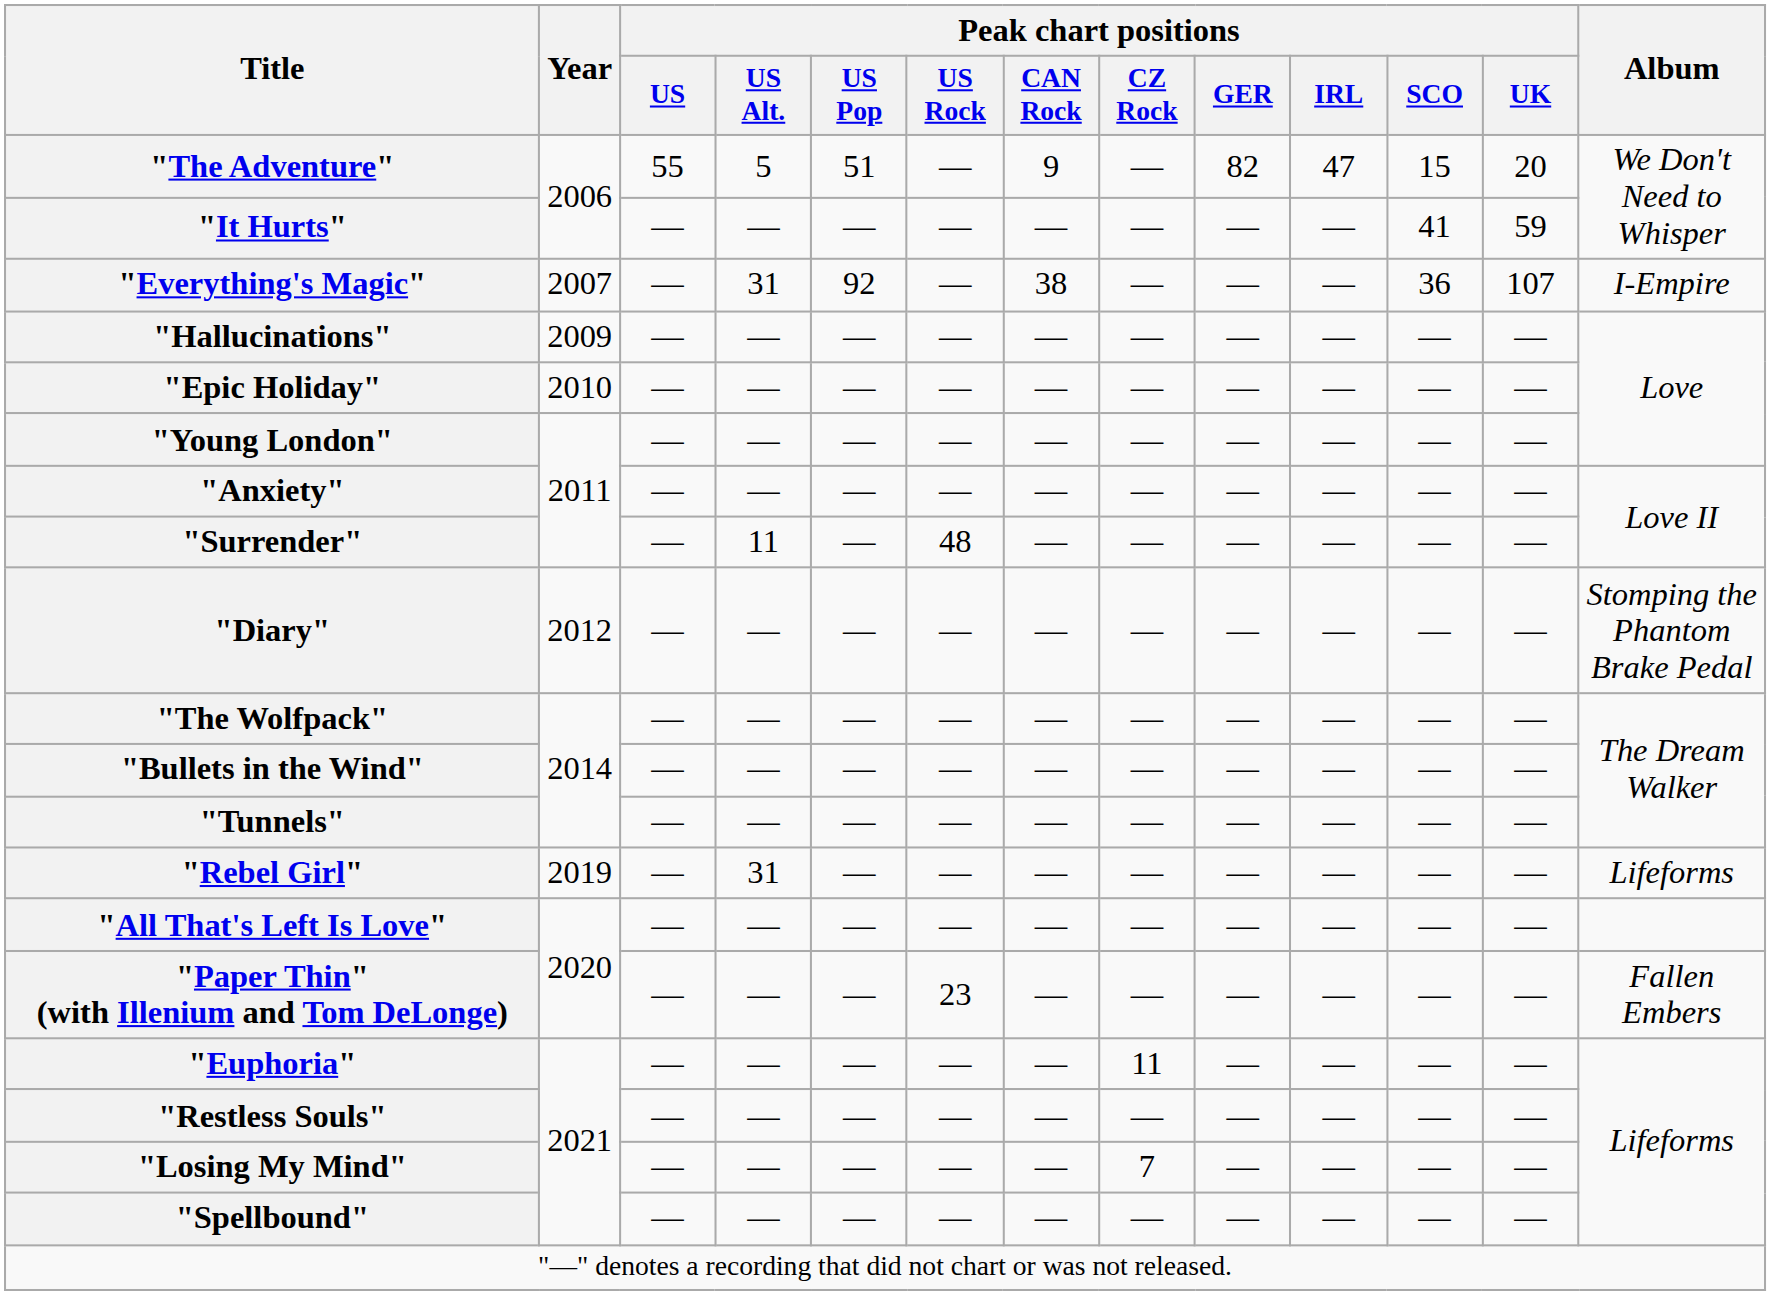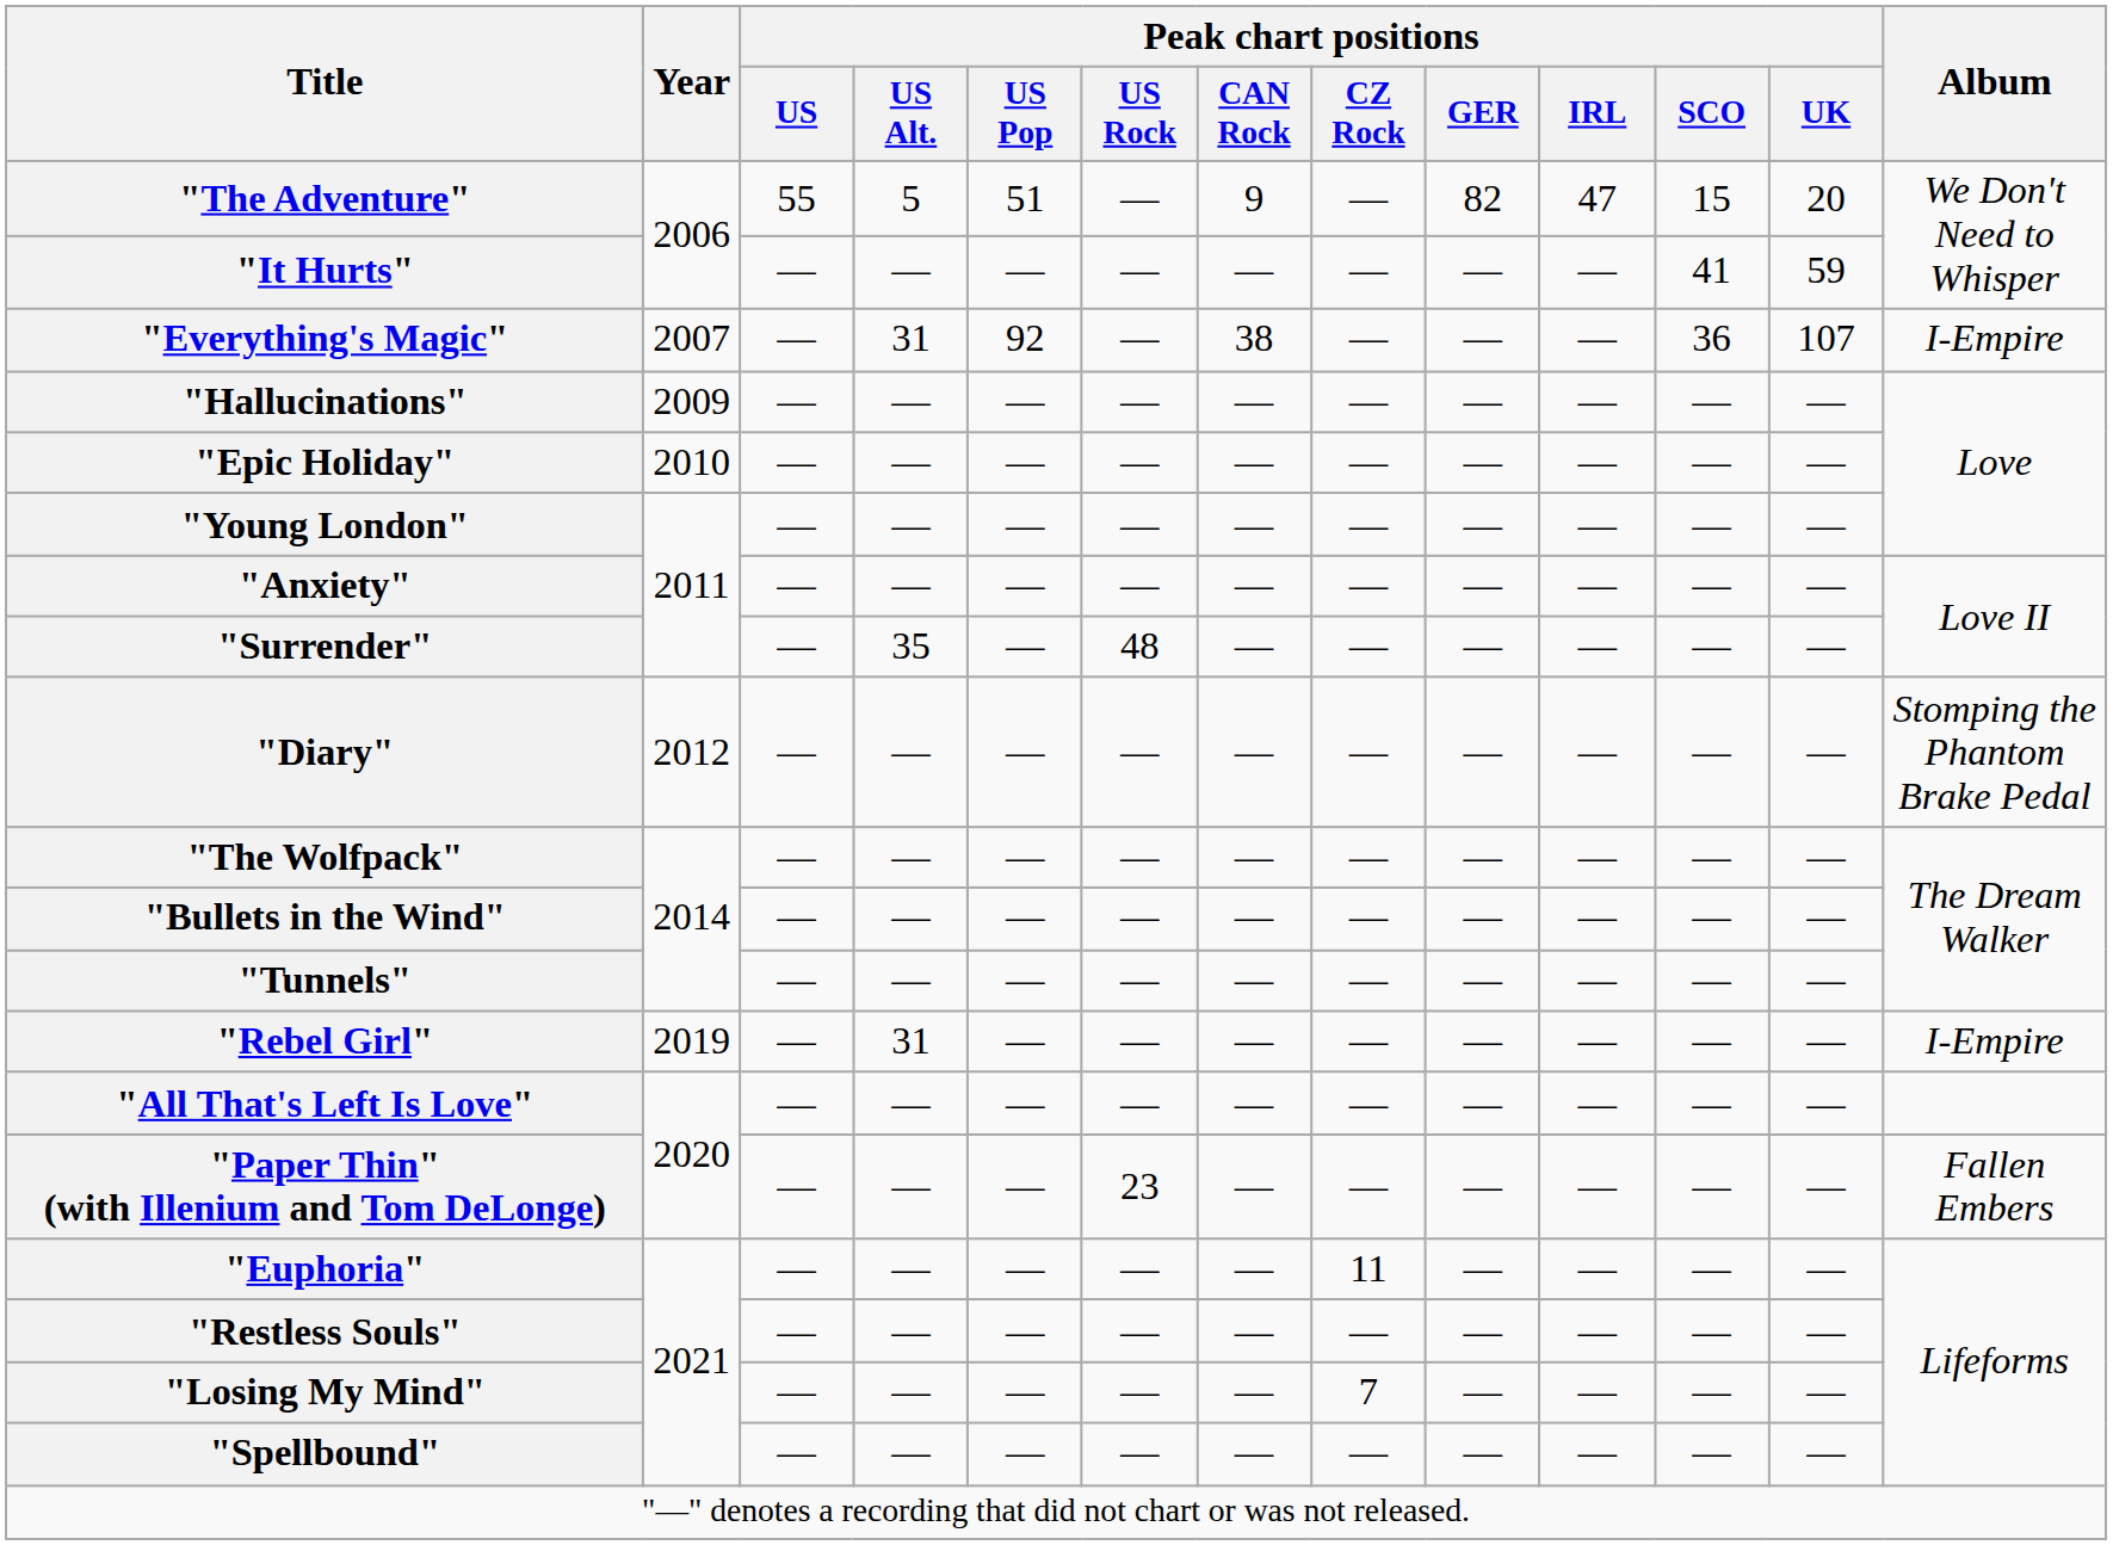"Surrender" | Peak chart positions / US Alt.: 11 -> 35
"Rebel Girl" | Album: Lifeforms -> I-Empire
